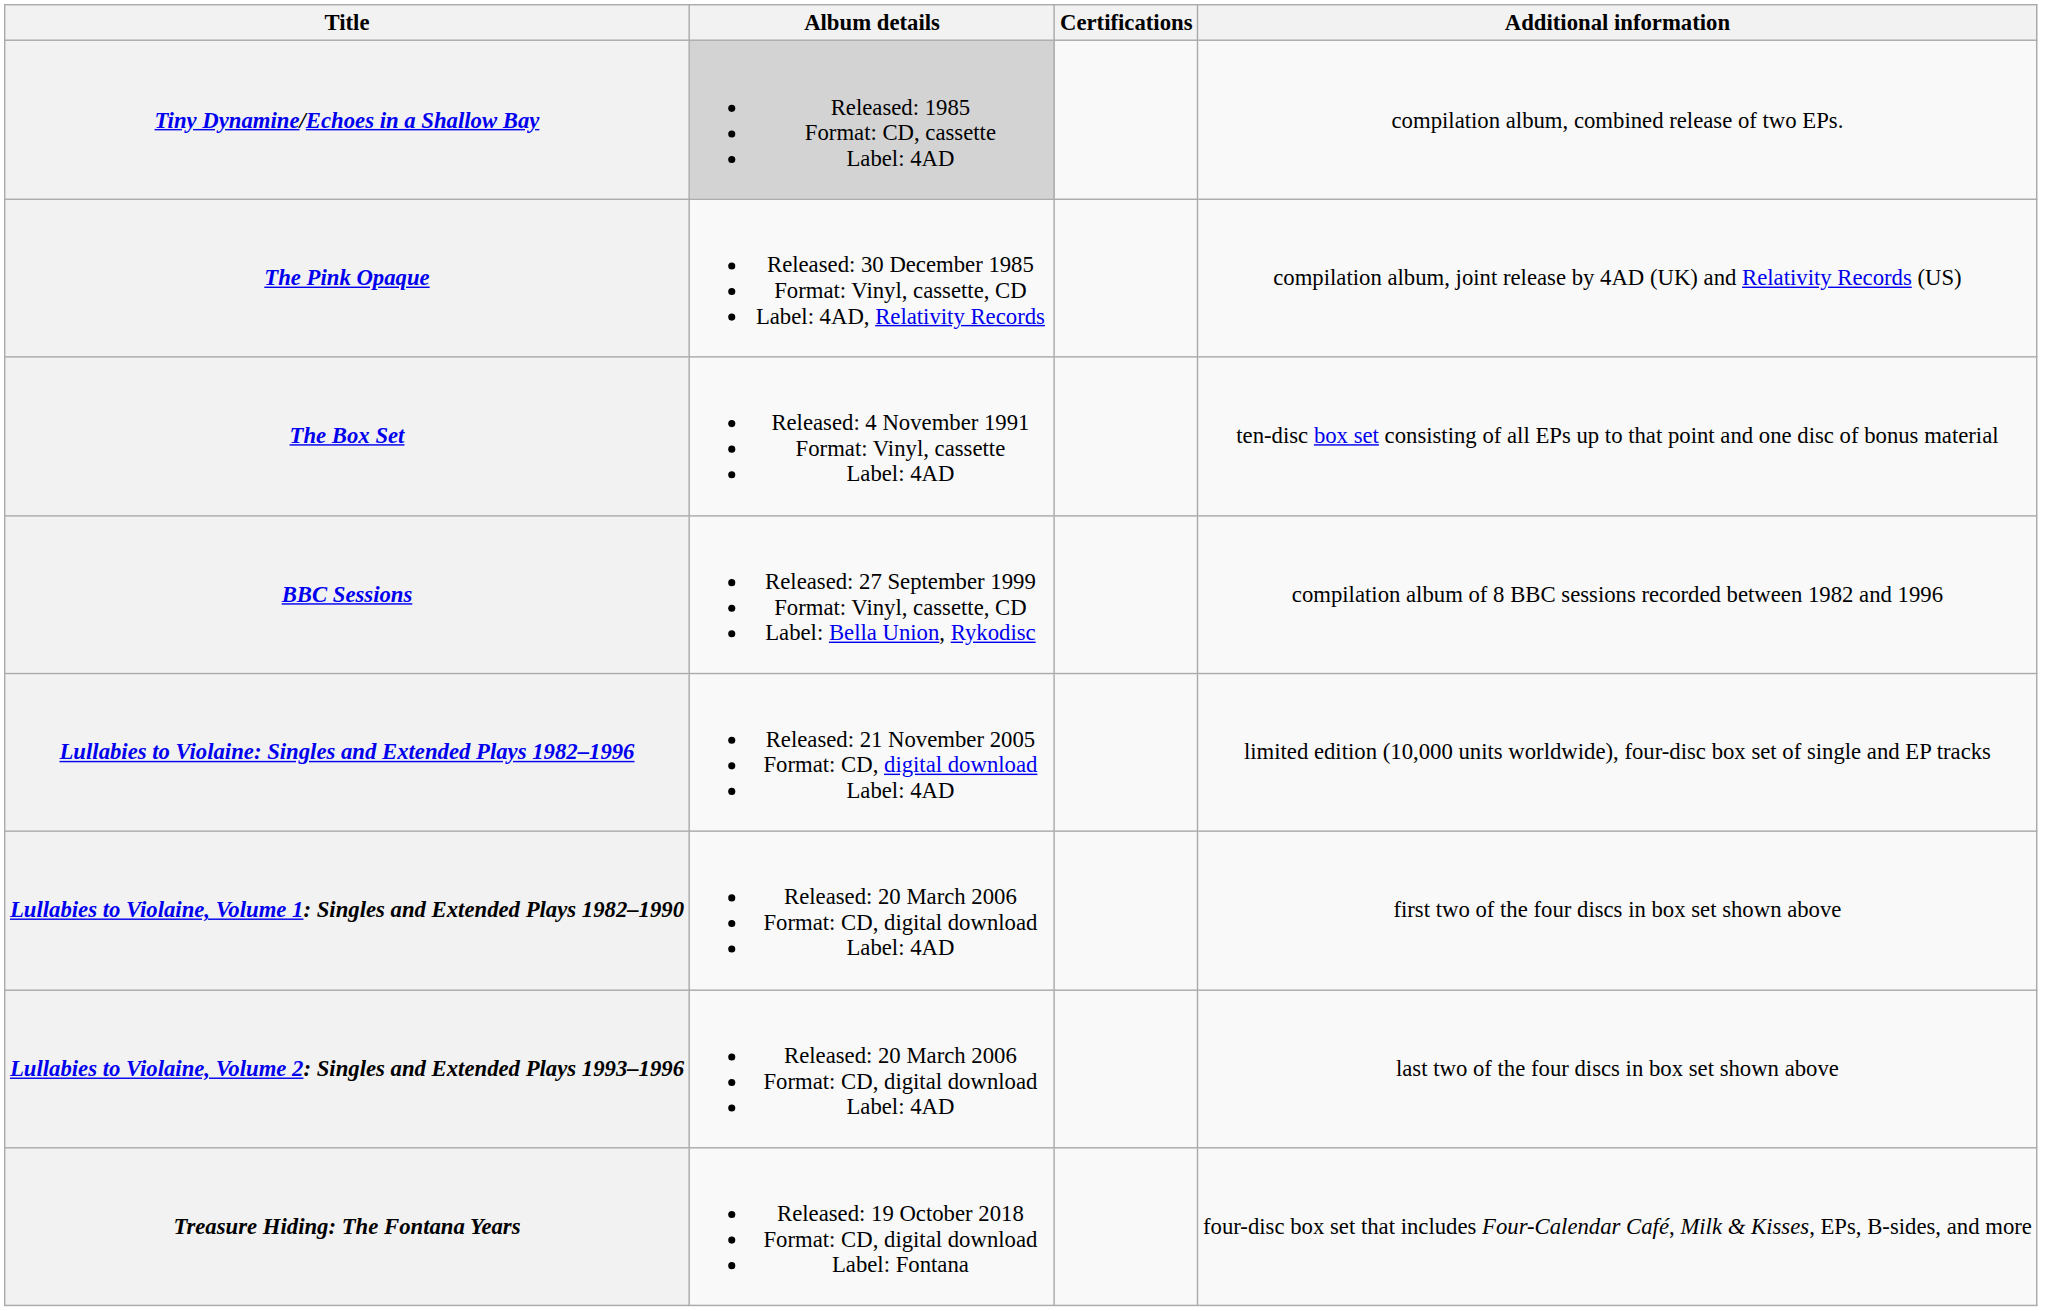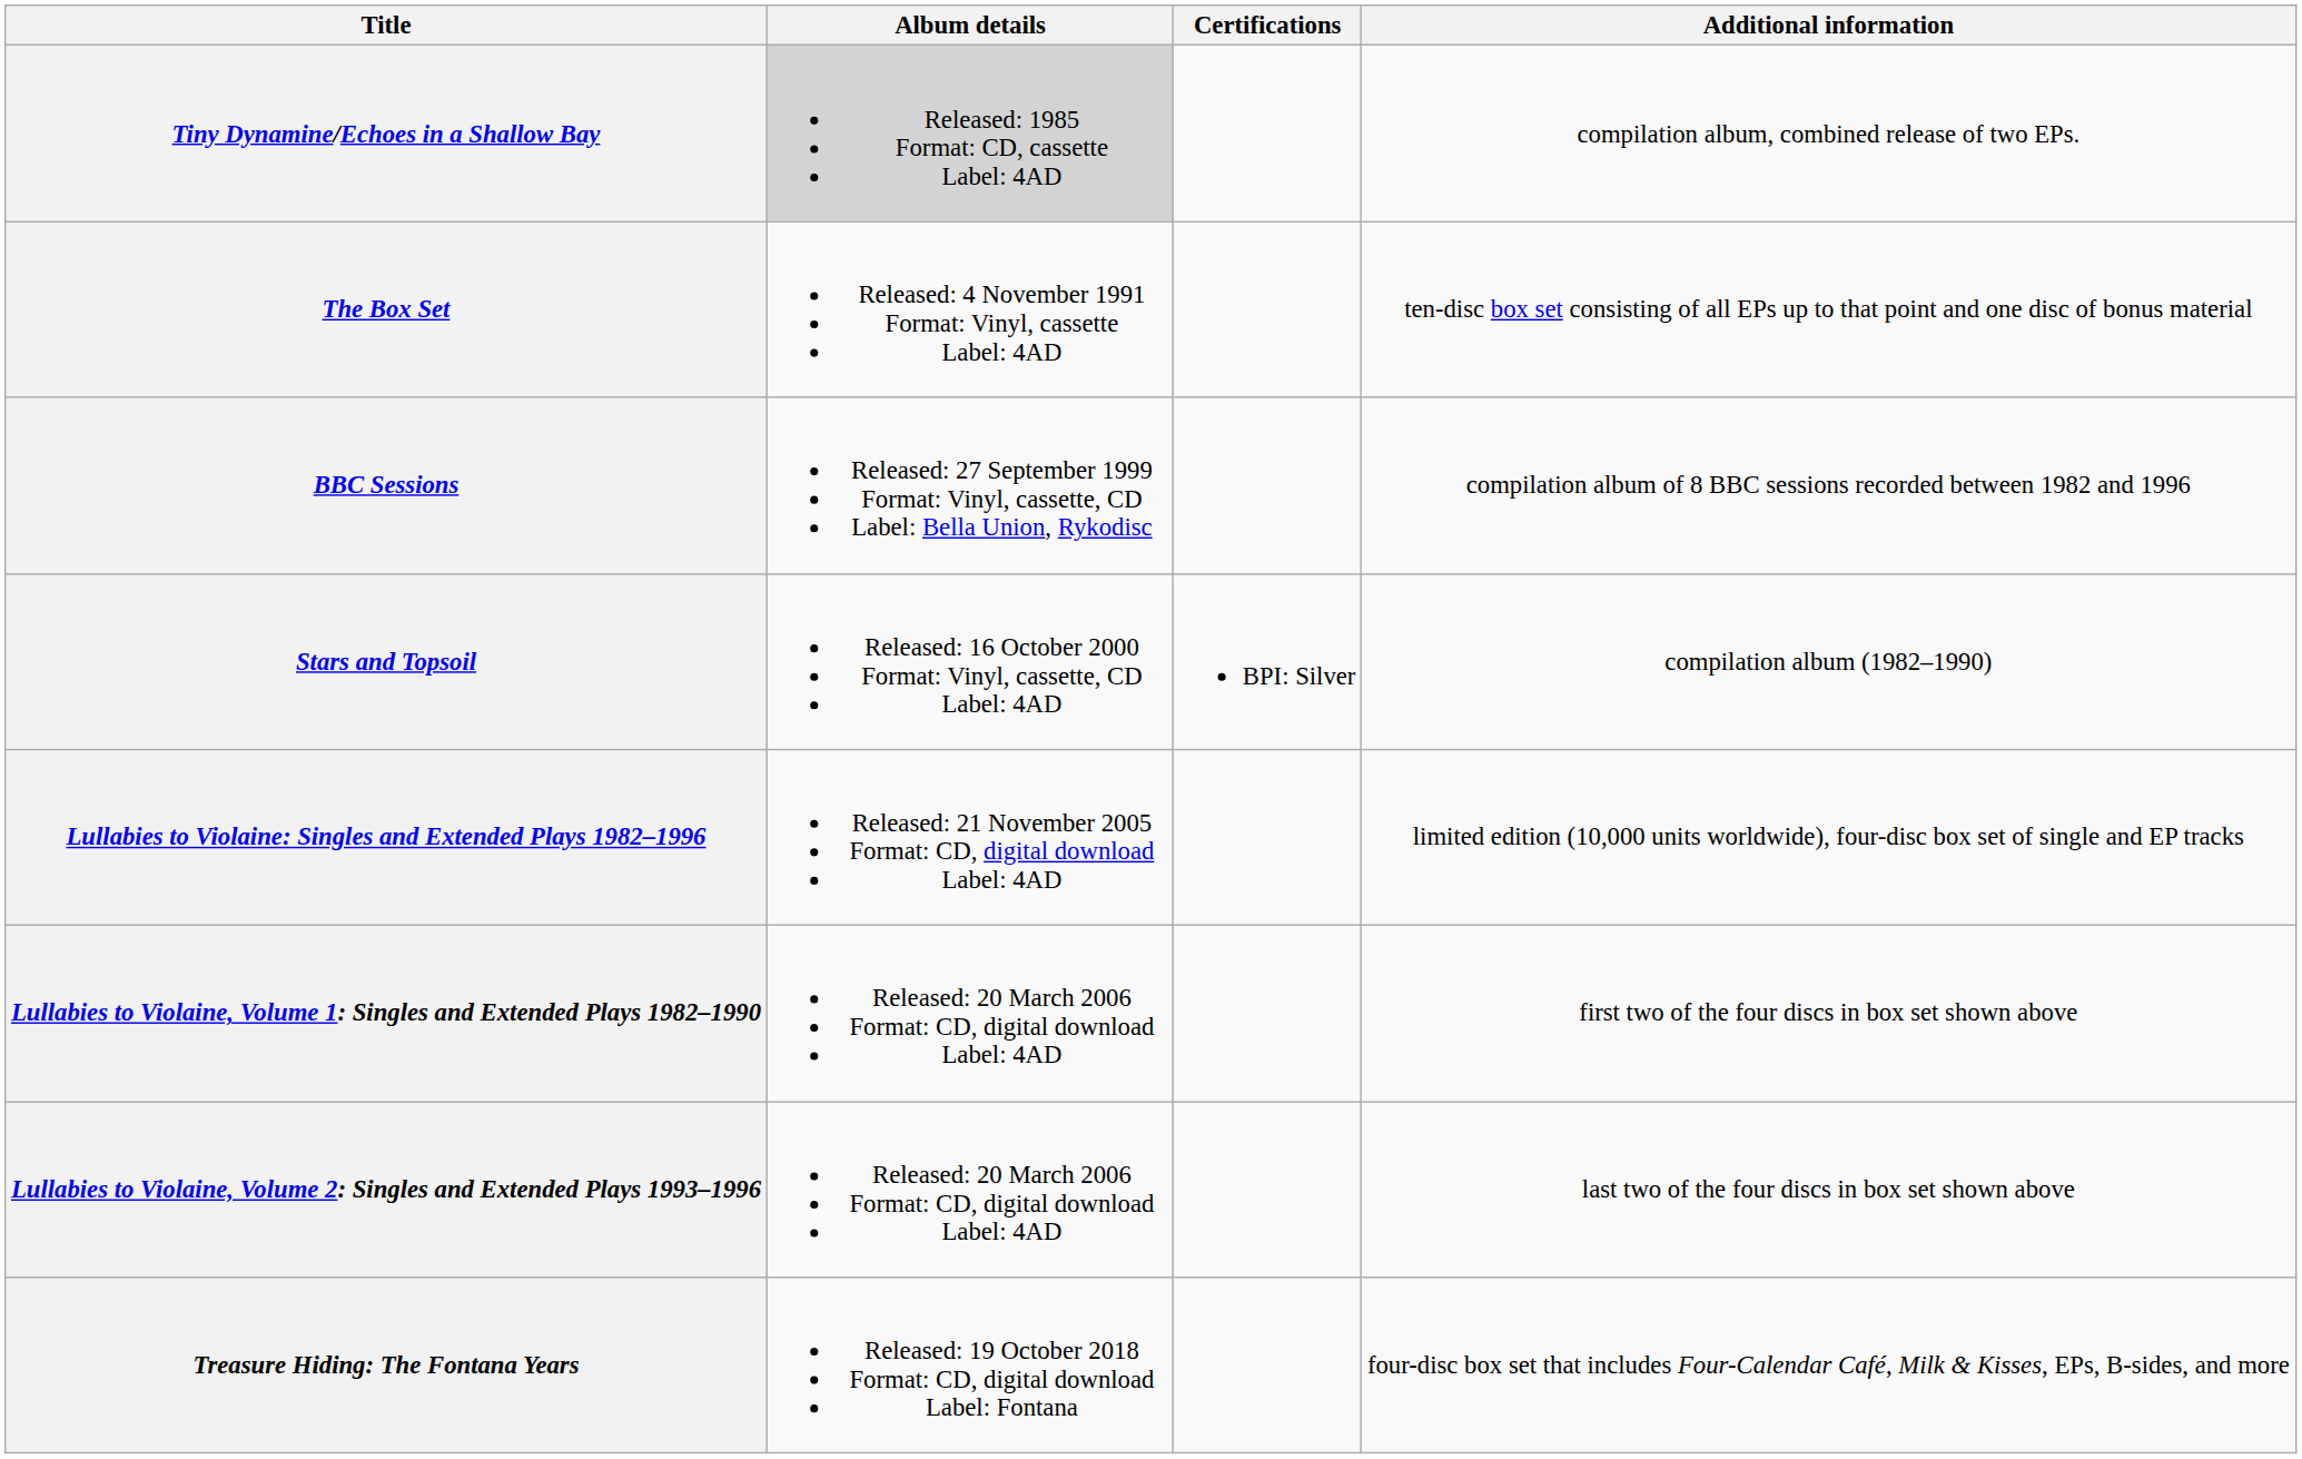- row: The Pink Opaque | Released: 30 December 1985 Format: Vinyl, cassette, CD Label: 4AD, Relativity Records | compilation album, joint release by 4AD (UK) and Relativity Records (US)
+ row: Stars and Topsoil | Released: 16 October 2000 Format: Vinyl, cassette, CD Label: 4AD | BPI: Silver | compilation album (1982–1990)
